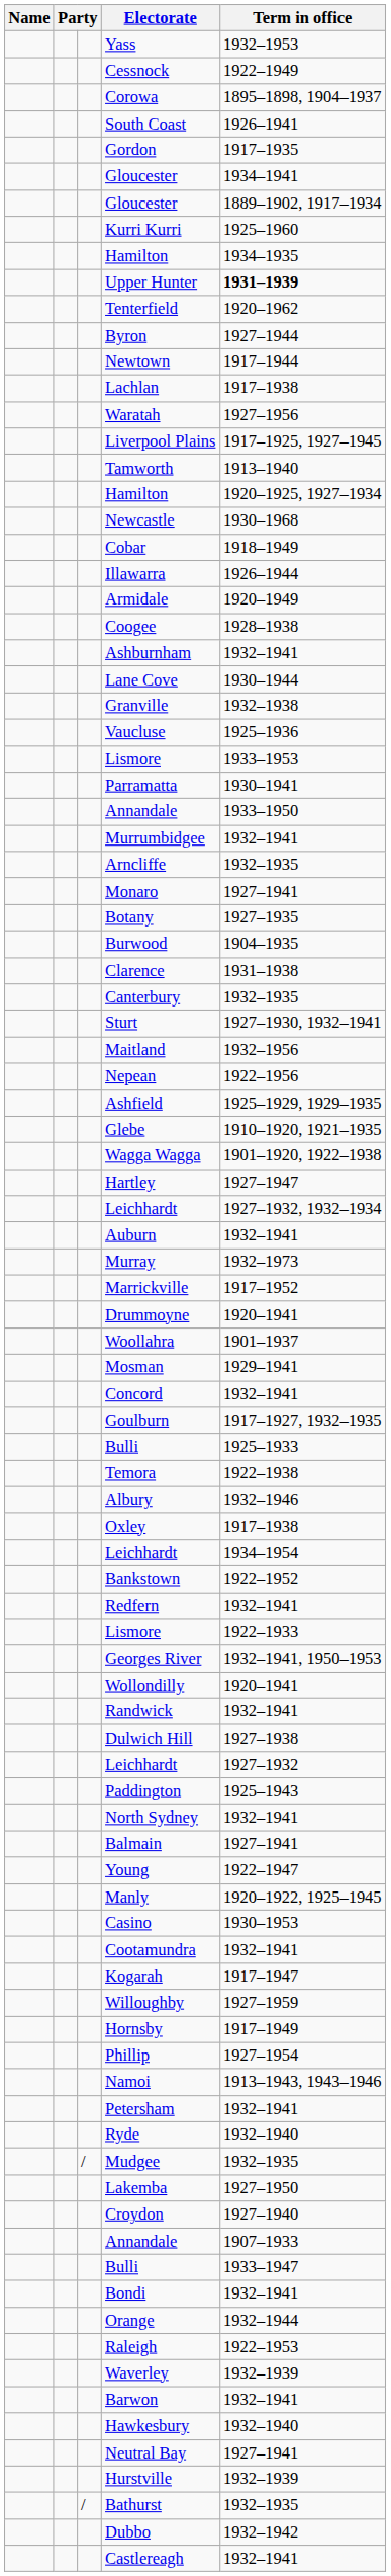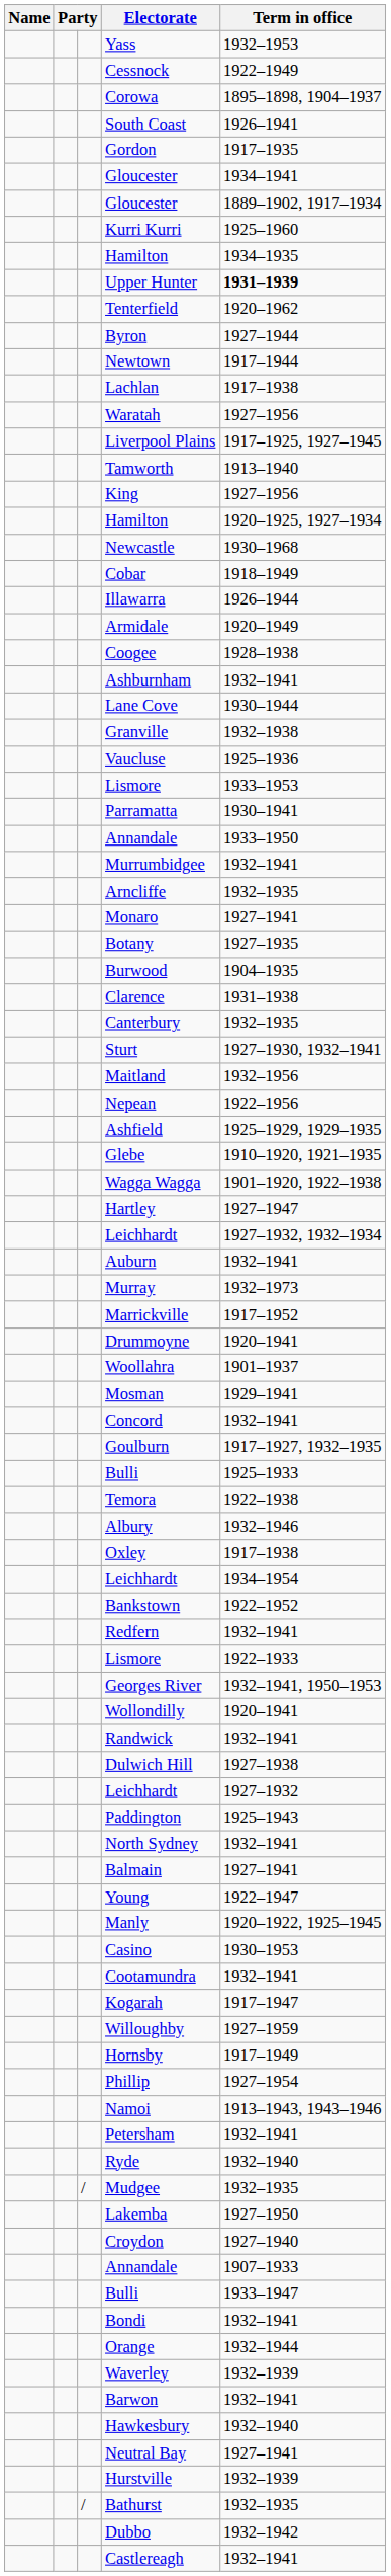+ row: King | 1927–1956
- row: Raleigh | 1922–1953
